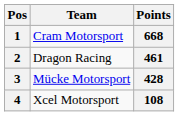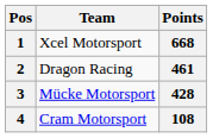1 | Team: Cram Motorsport -> Xcel Motorsport
4 | Team: Xcel Motorsport -> Cram Motorsport
